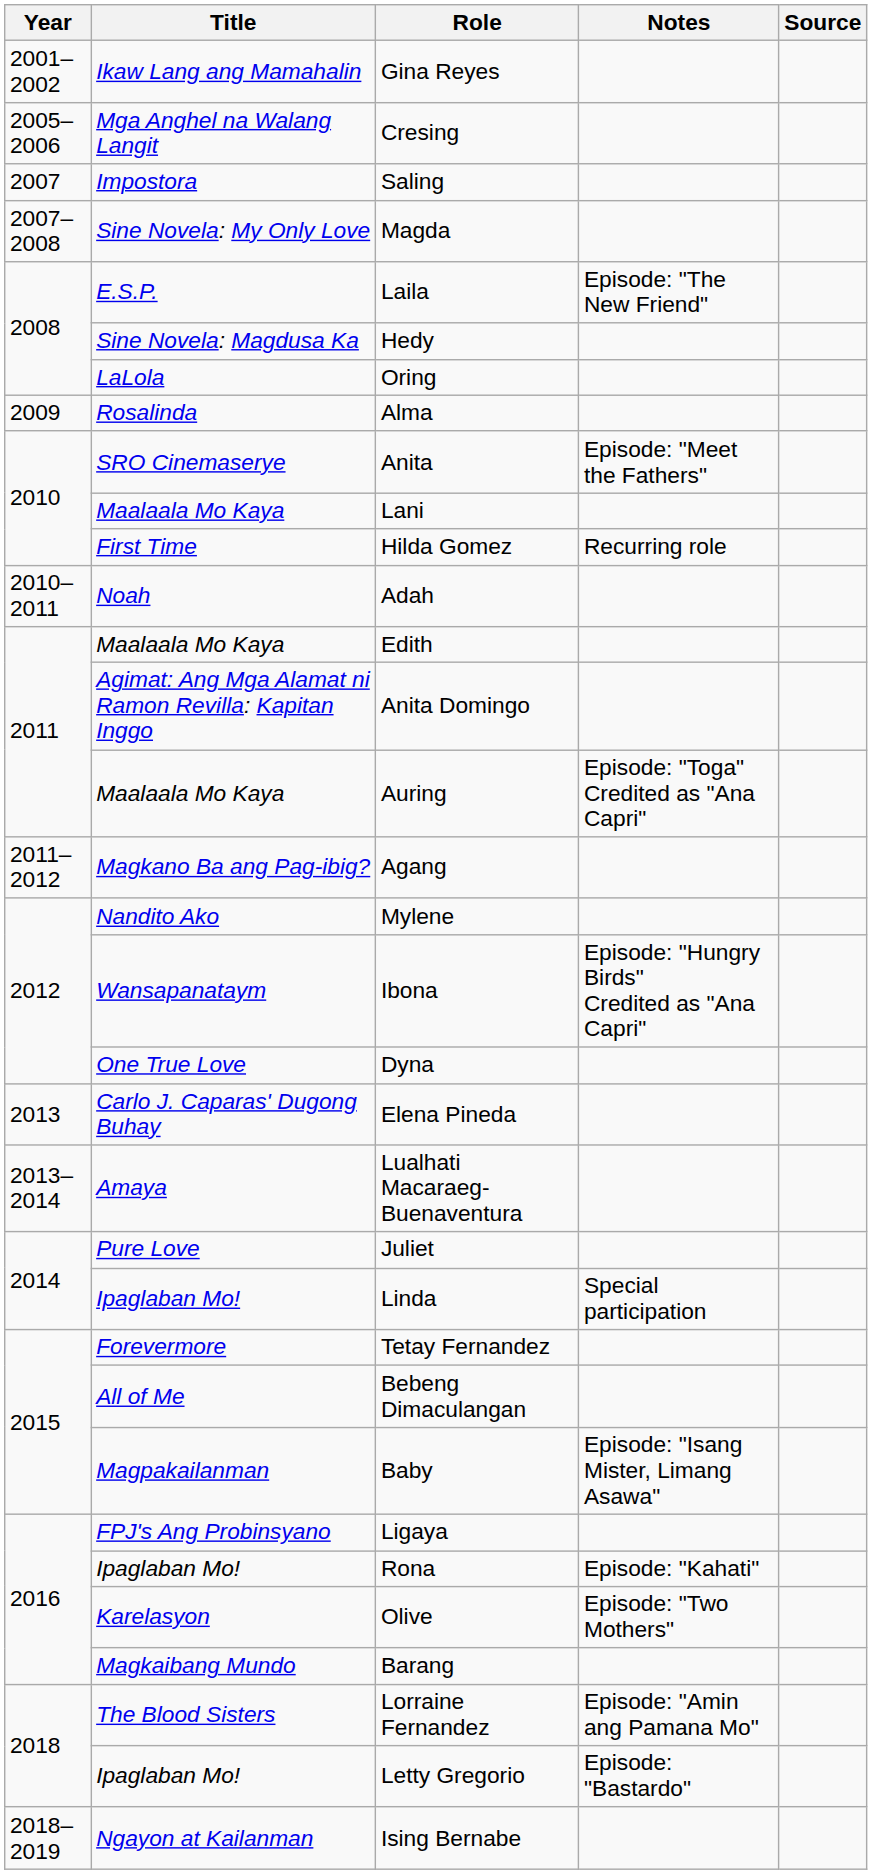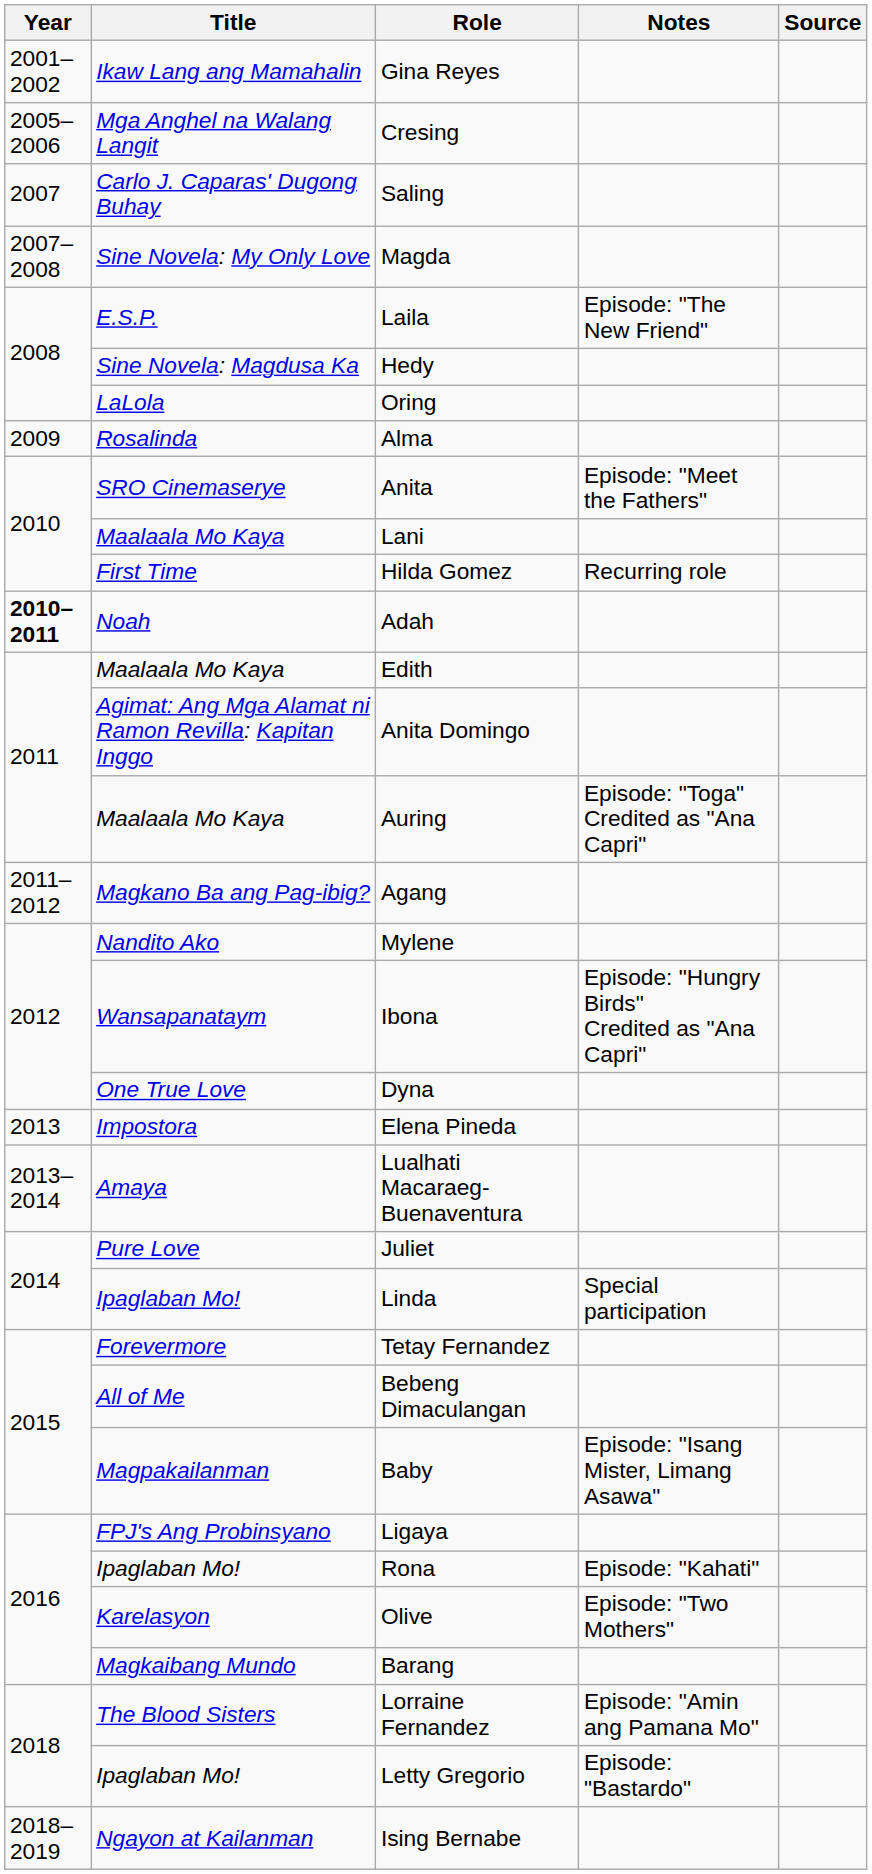Saling | Title: Impostora -> Carlo J. Caparas' Dugong Buhay
Adah | Year: normal -> bold
Elena Pineda | Title: Carlo J. Caparas' Dugong Buhay -> Impostora
